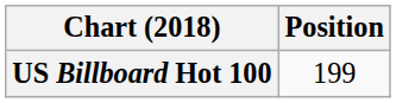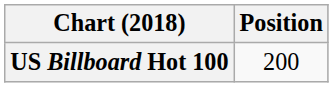US Billboard Hot 100 | Position: 199 -> 200
